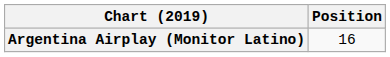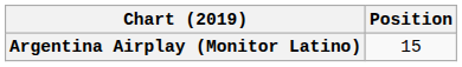Argentina Airplay (Monitor Latino) | Position: 16 -> 15
